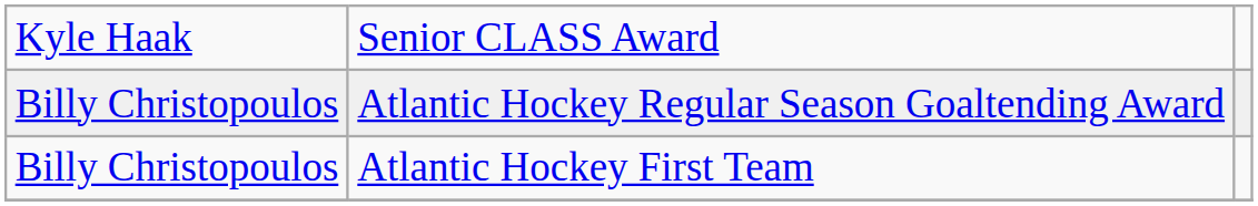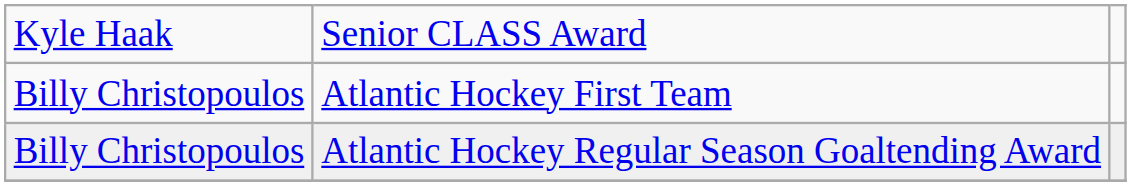rows swapped: Atlantic Hockey Regular Season Goaltending Award <-> Atlantic Hockey First Team
